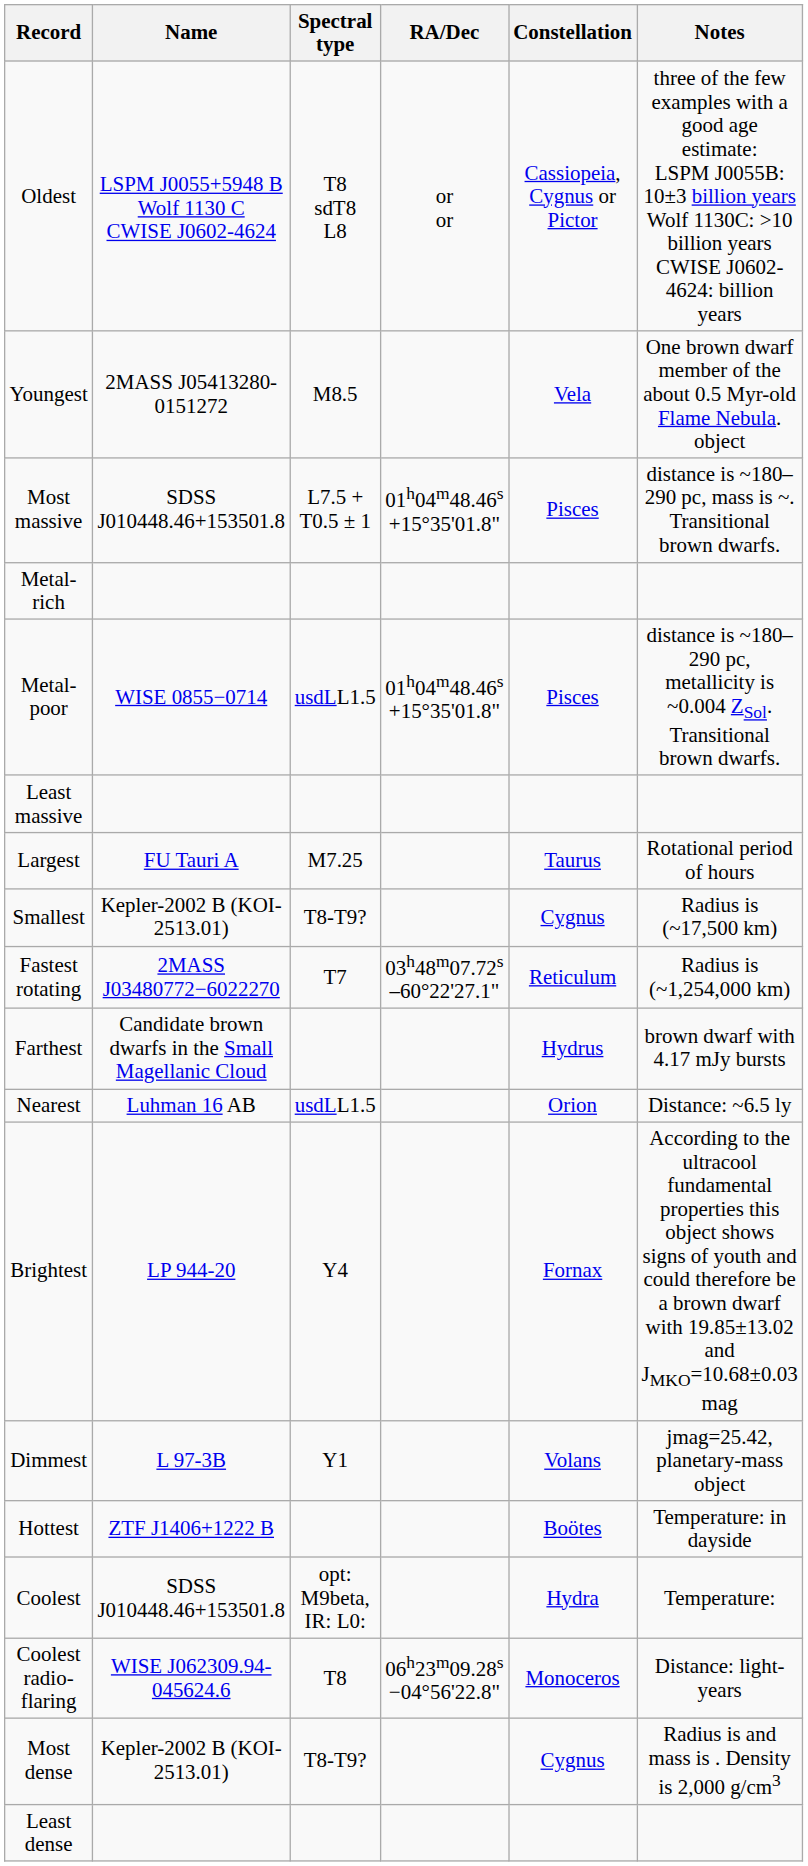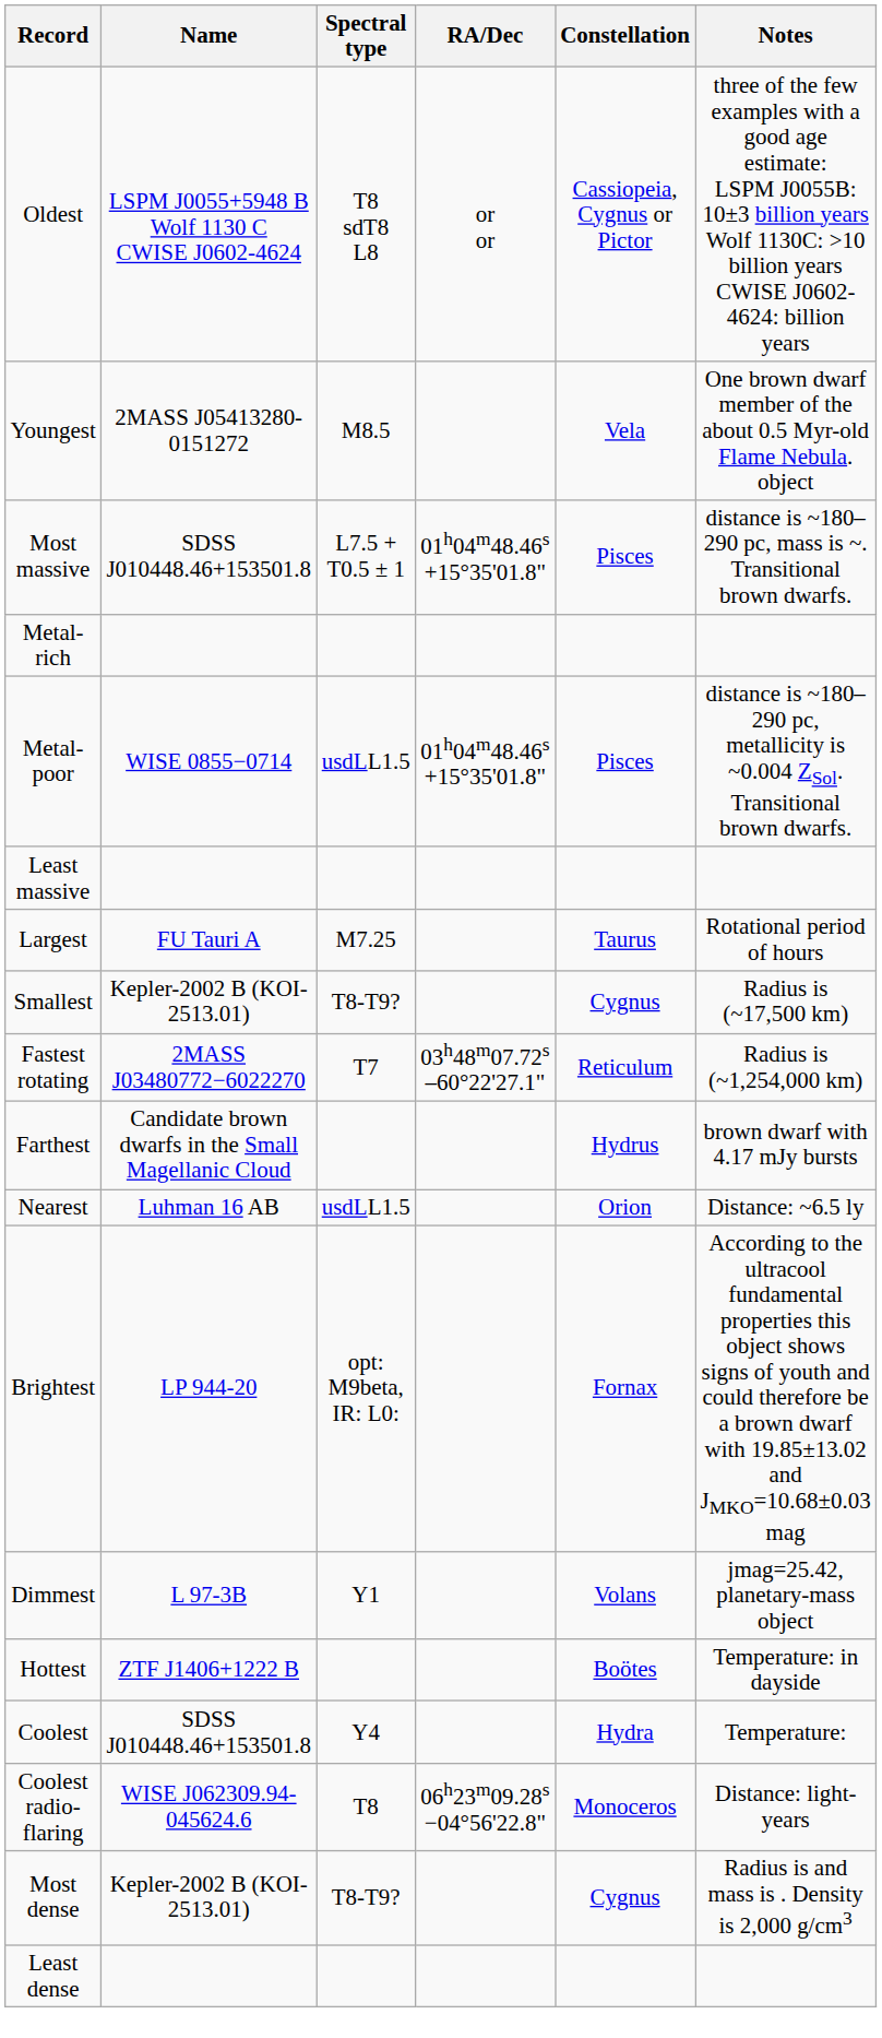Brightest | Spectral type: Y4 -> opt: M9beta, IR: L0:
Coolest | Spectral type: opt: M9beta, IR: L0: -> Y4
